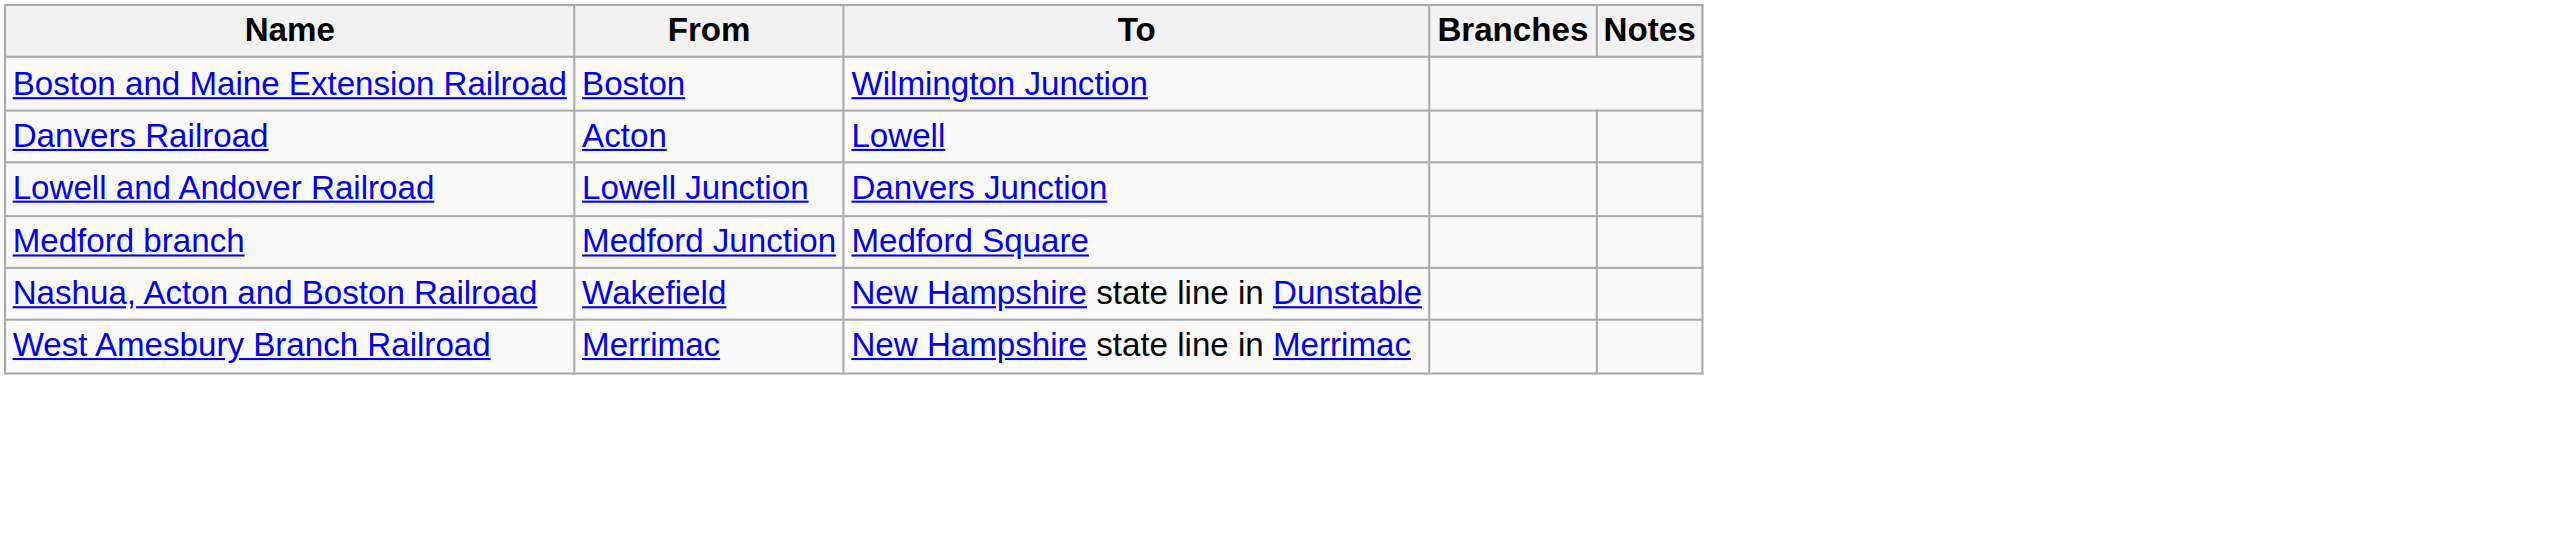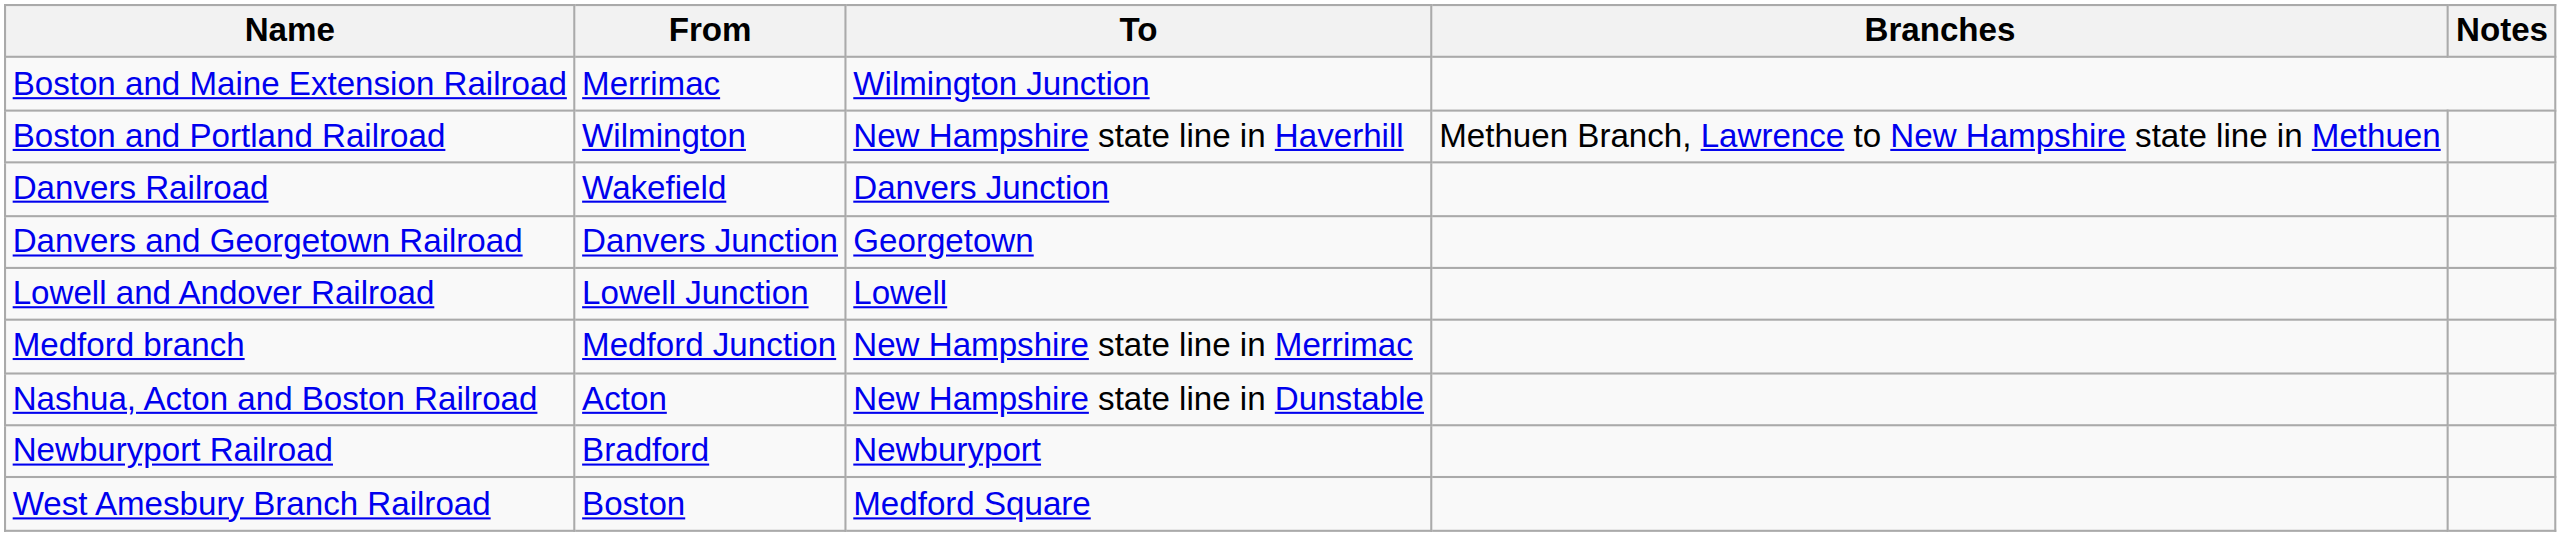Boston and Maine Extension Railroad | From: Boston -> Merrimac
+ row: Boston and Portland Railroad | Wilmington | New Hampshire state line in Haverhill | Methuen Branch, Lawrence to New Hampshire state line in Methuen
Danvers Railroad | From: Acton -> Wakefield
Danvers Railroad | To: Lowell -> Danvers Junction
+ row: Danvers and Georgetown Railroad | Danvers Junction | Georgetown
Lowell and Andover Railroad | To: Danvers Junction -> Lowell
Medford branch | To: Medford Square -> New Hampshire state line in Merrimac
Nashua, Acton and Boston Railroad | From: Wakefield -> Acton
+ row: Newburyport Railroad | Bradford | Newburyport
West Amesbury Branch Railroad | From: Merrimac -> Boston
West Amesbury Branch Railroad | To: New Hampshire state line in Merrimac -> Medford Square
